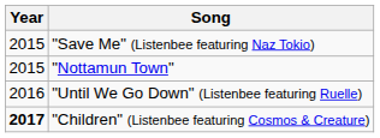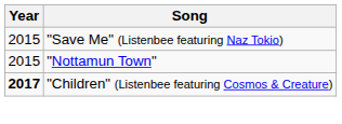- row: 2016 | "Until We Go Down" (Listenbee featuring Ruelle)
